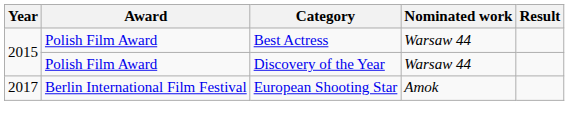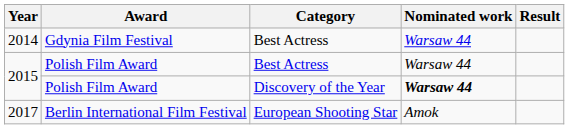+ row: 2014 | Gdynia Film Festival | Best Actress | Warsaw 44
2015 / Discovery of the Year | Nominated work: normal -> bold
